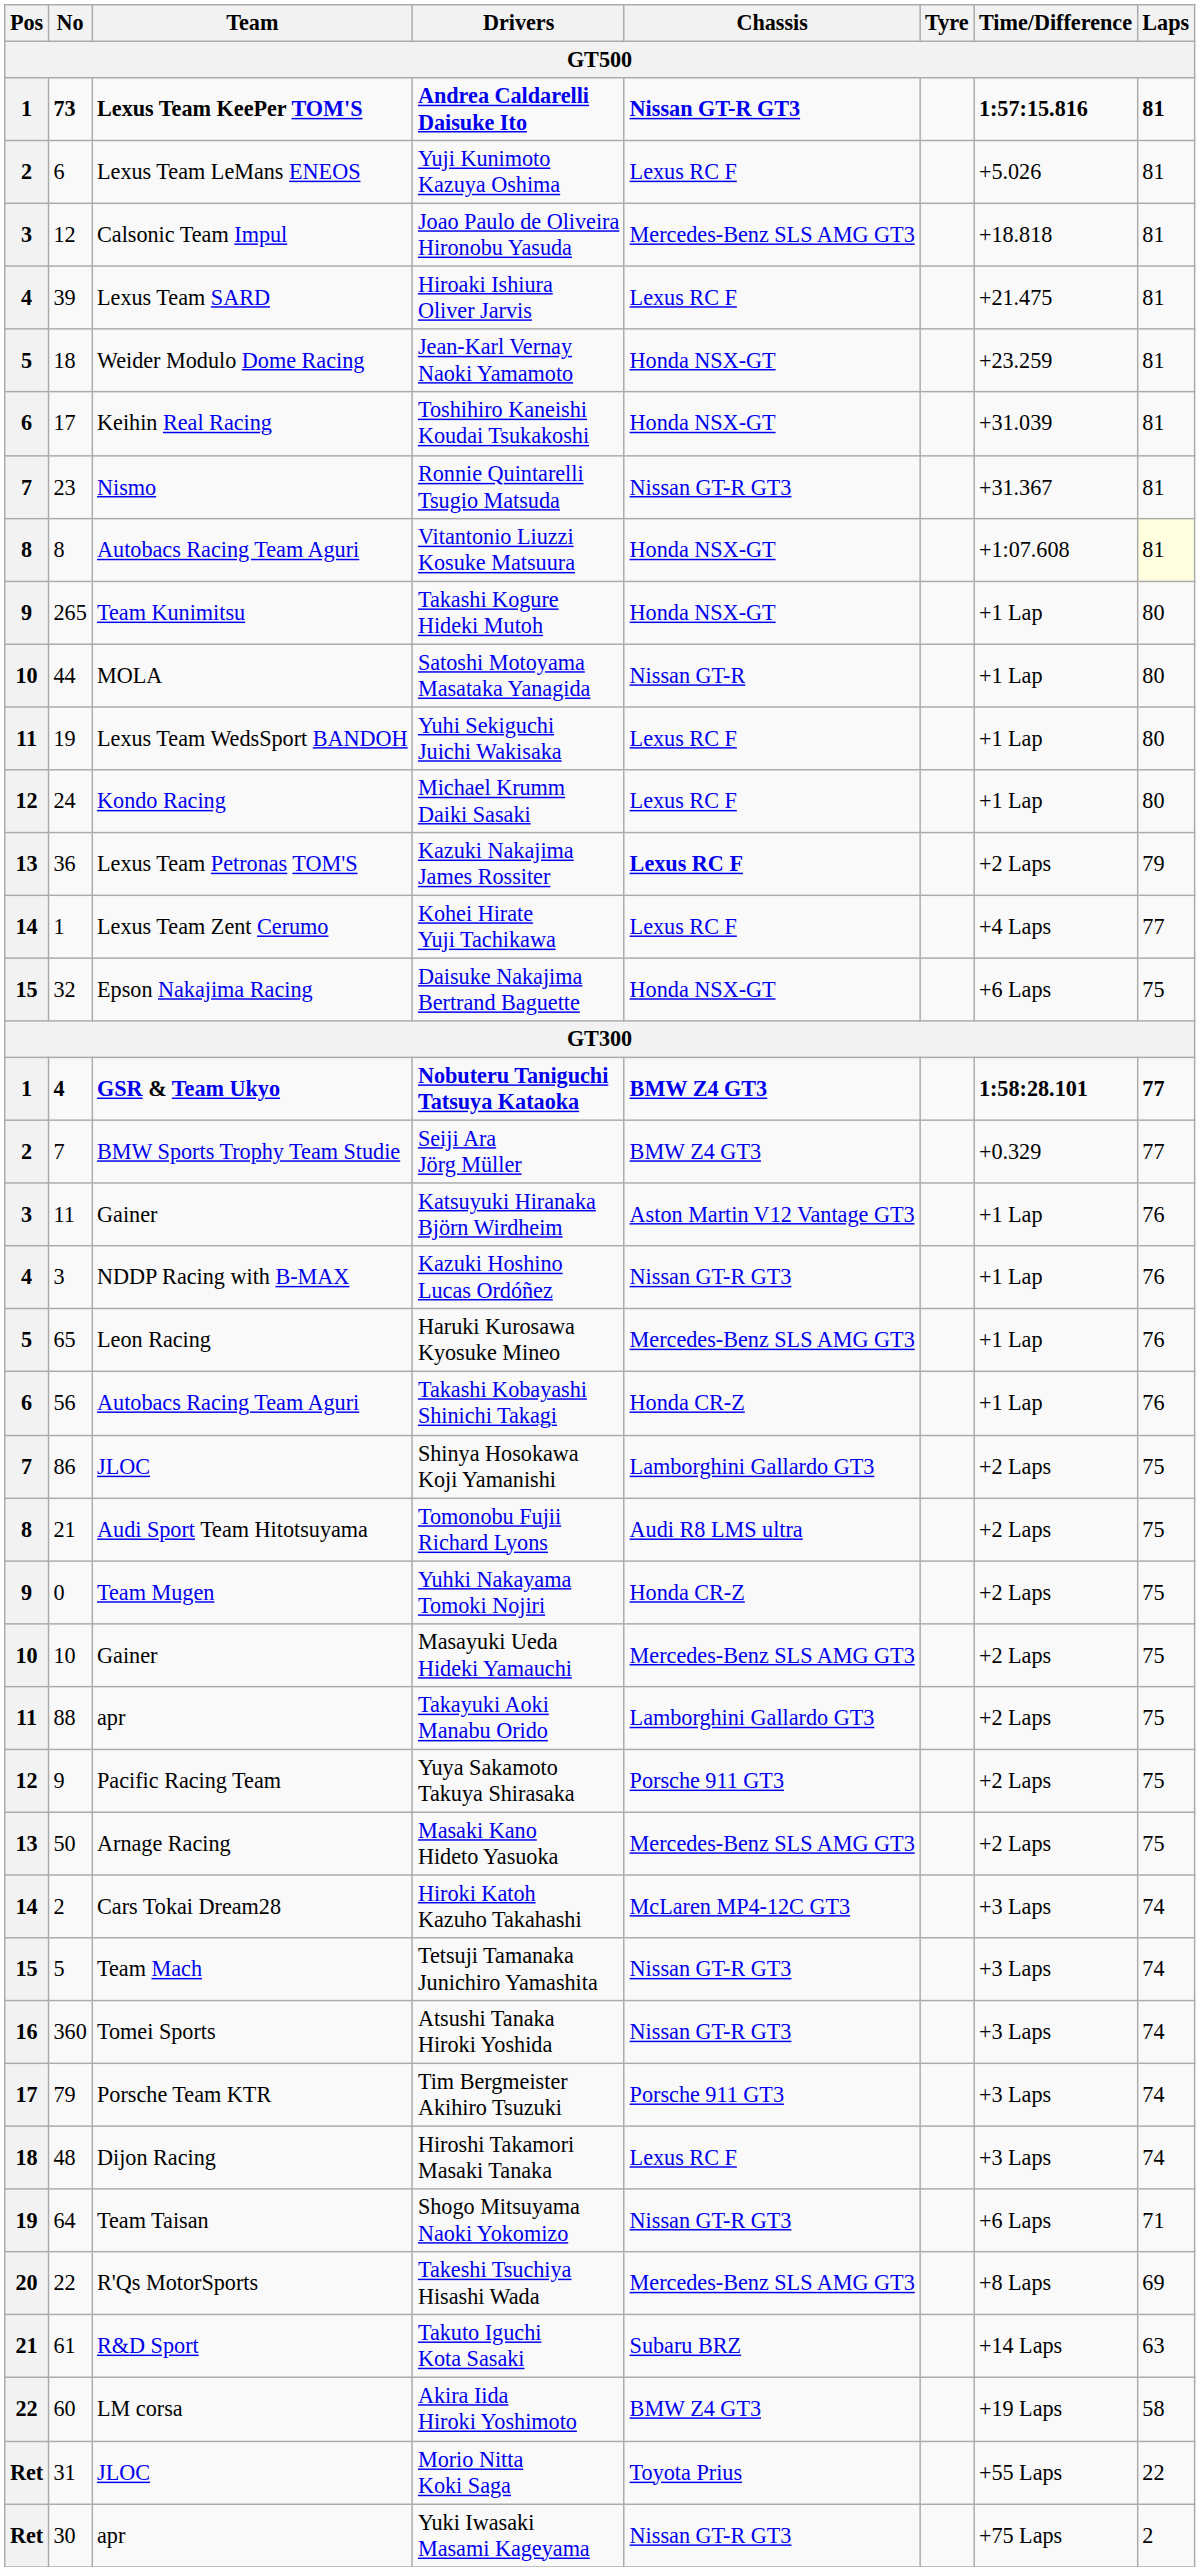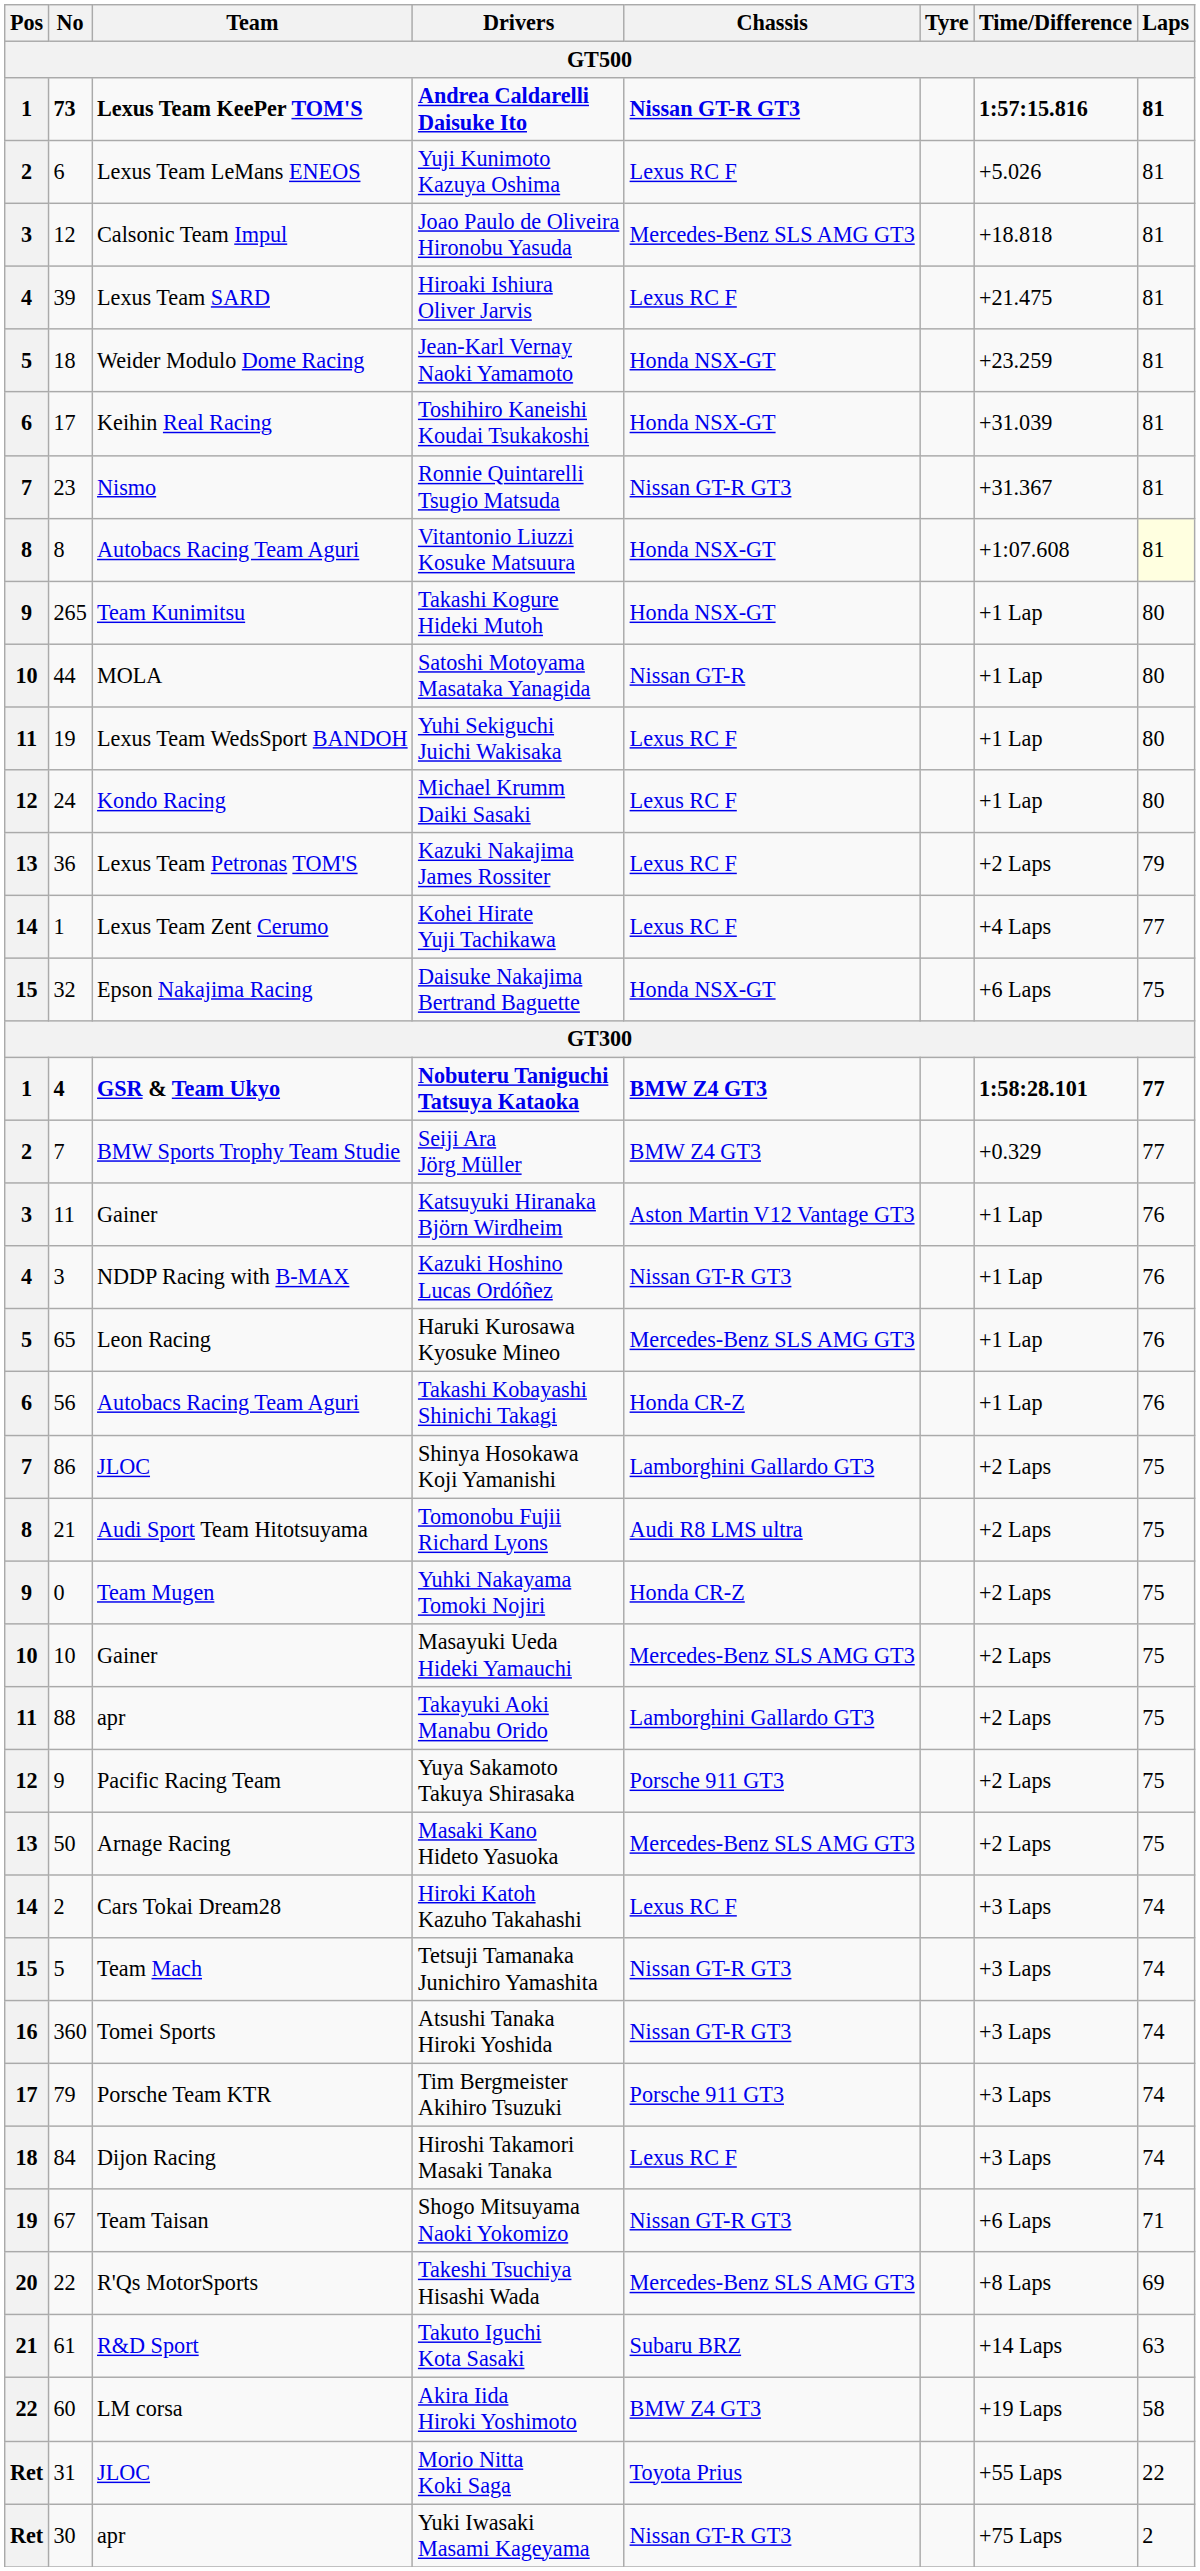Kazuki Nakajima James Rossiter | Chassis: bold -> normal
Hiroki Katoh Kazuho Takahashi | Chassis: McLaren MP4-12C GT3 -> Lexus RC F
Hiroshi Takamori Masaki Tanaka | No: 48 -> 84
Shogo Mitsuyama Naoki Yokomizo | No: 64 -> 67
